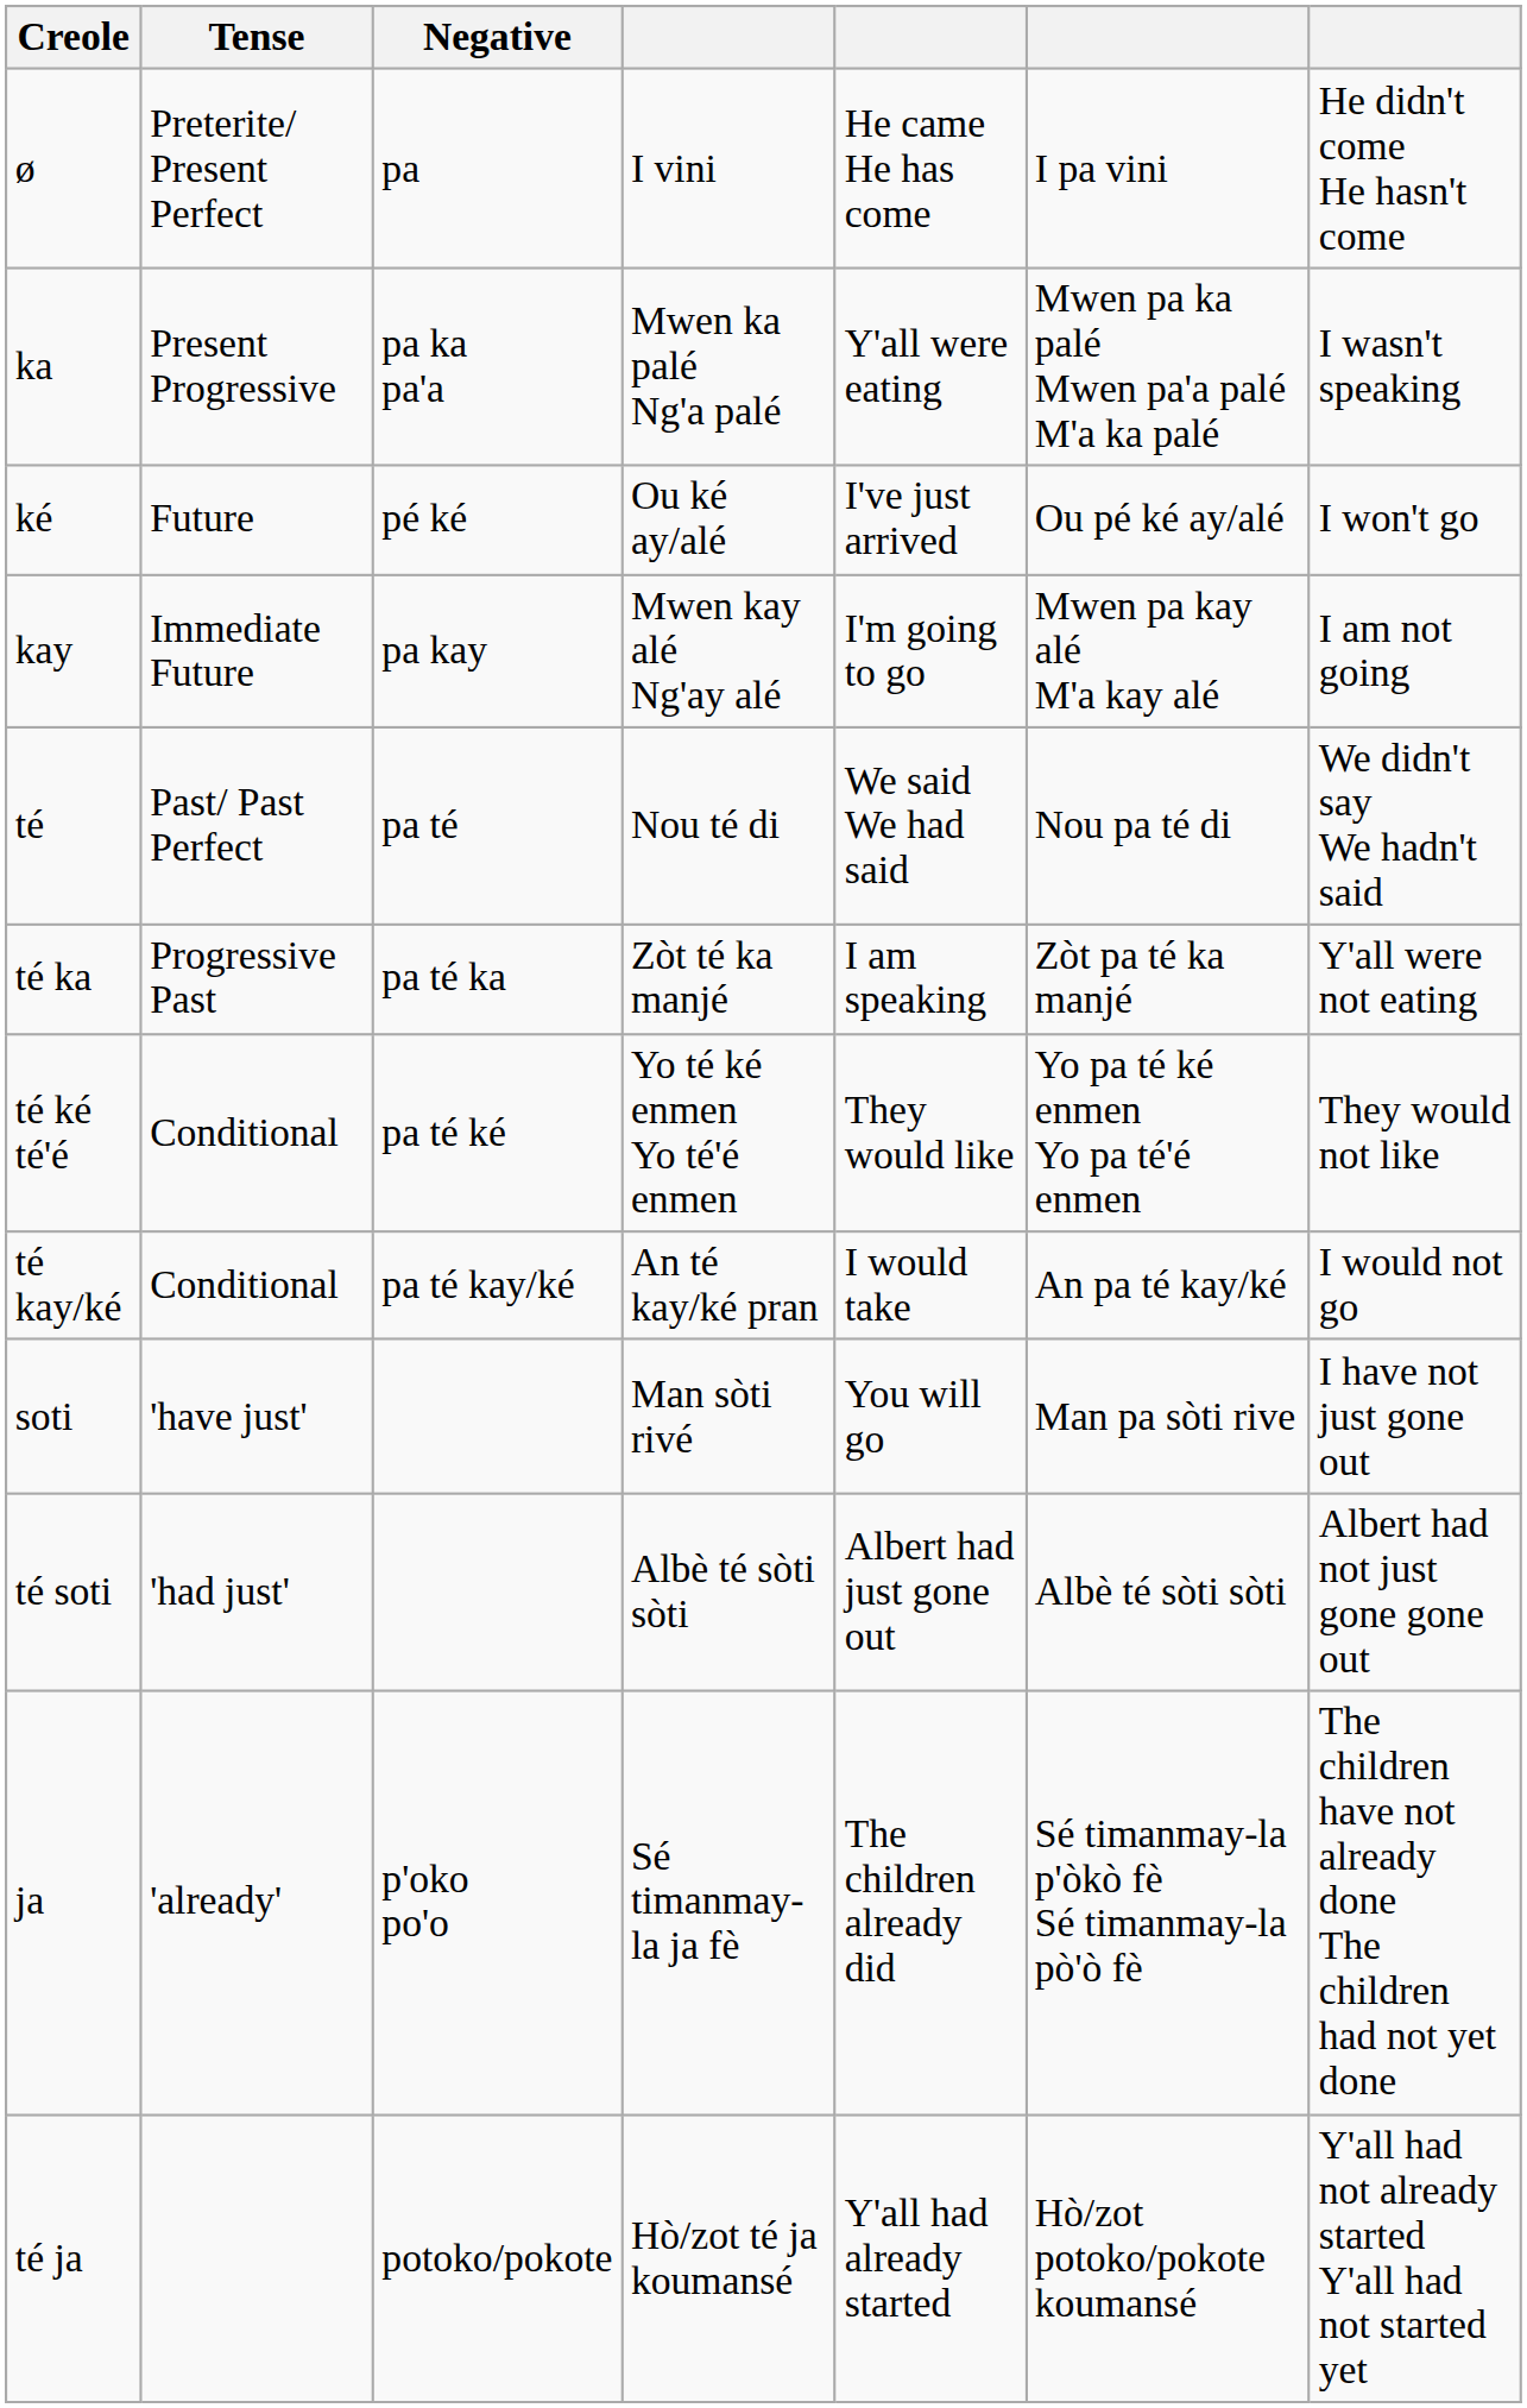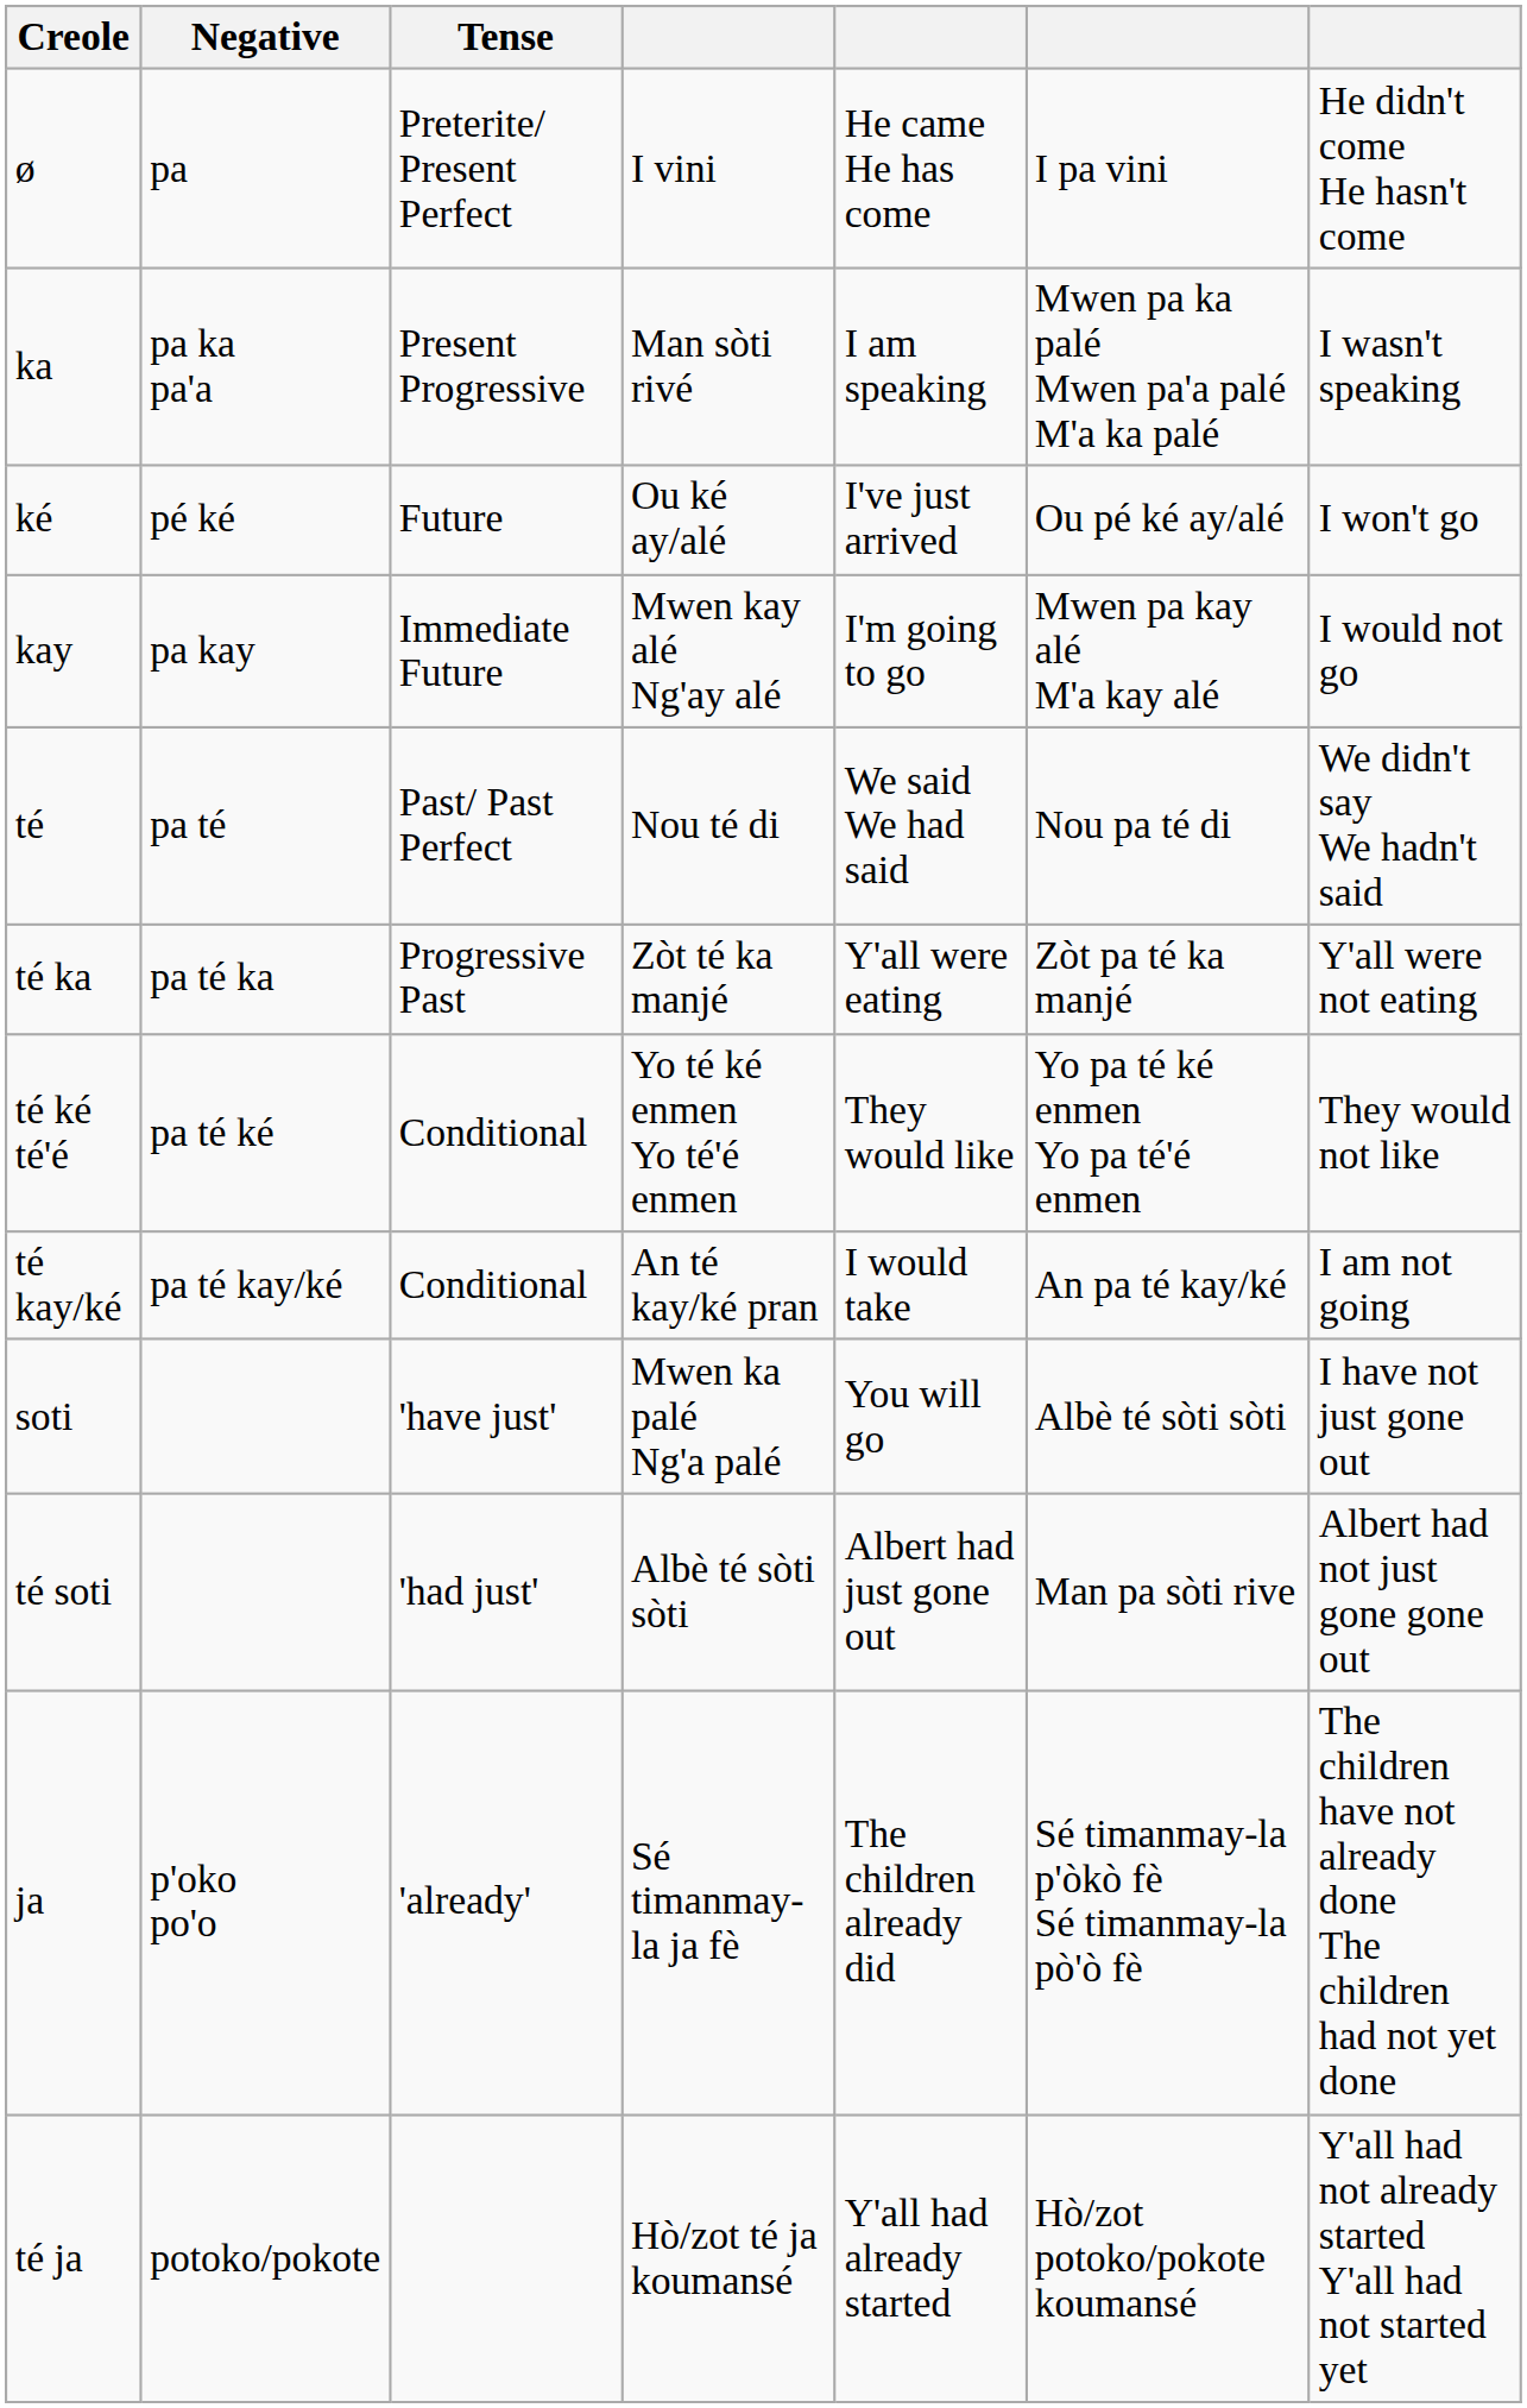columns swapped: Negative <-> Tense
ka | column 4: Mwen ka palé Ng'a palé -> Man sòti rivé
ka | column 5: Y'all were eating -> I am speaking
kay | column 7: I am not going -> I would not go
té ka | column 5: I am speaking -> Y'all were eating
té kay/ké | column 7: I would not go -> I am not going
soti | column 4: Man sòti rivé -> Mwen ka palé Ng'a palé
soti | column 6: Man pa sòti rive -> Albè té sòti sòti
té soti | column 6: Albè té sòti sòti -> Man pa sòti rive
